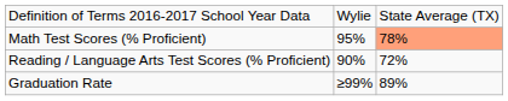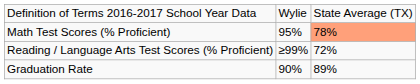Reading / Language Arts Test Scores (% Proficient) | column 2: 90% -> ≥99%
Graduation Rate | column 2: ≥99% -> 90%
